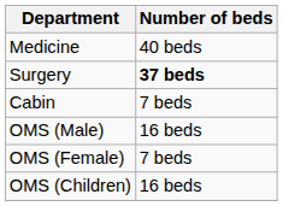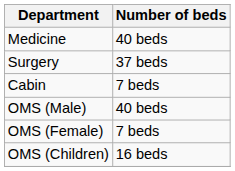Surgery | Number of beds: bold -> normal
OMS (Male) | Number of beds: 16 beds -> 40 beds
